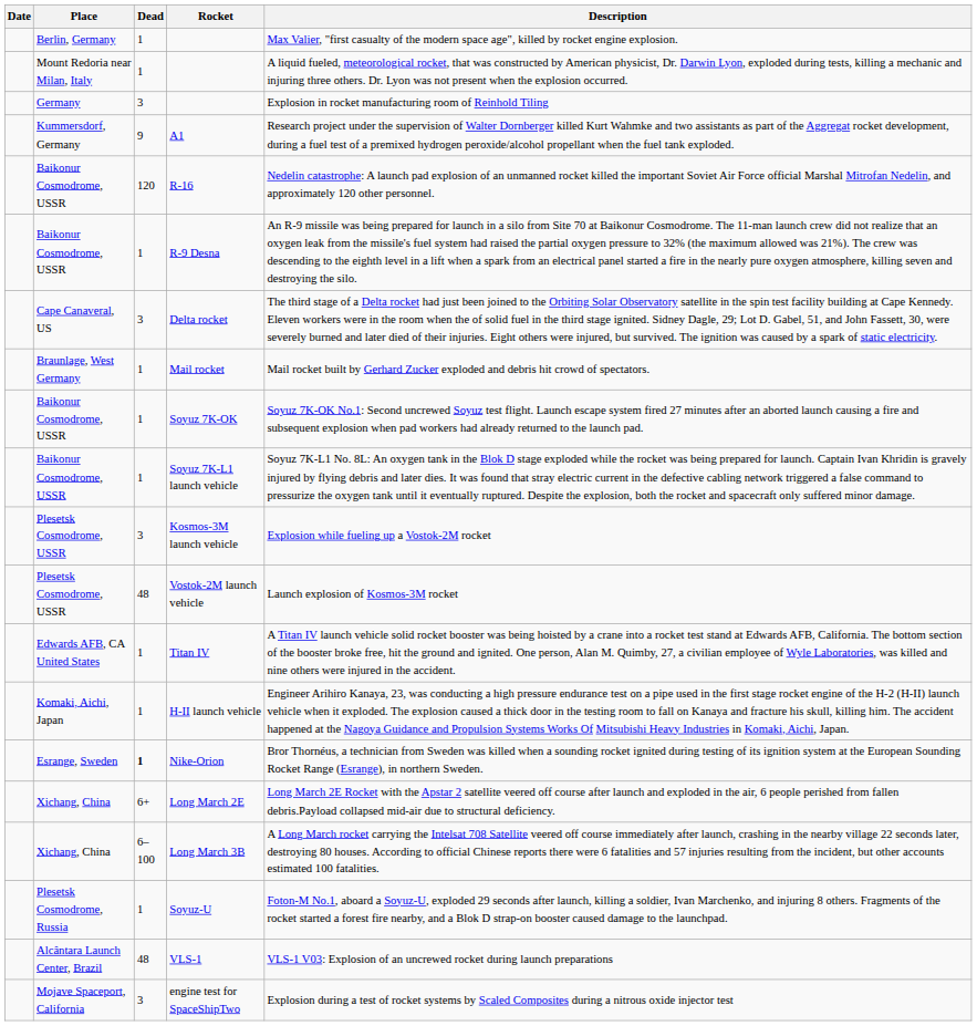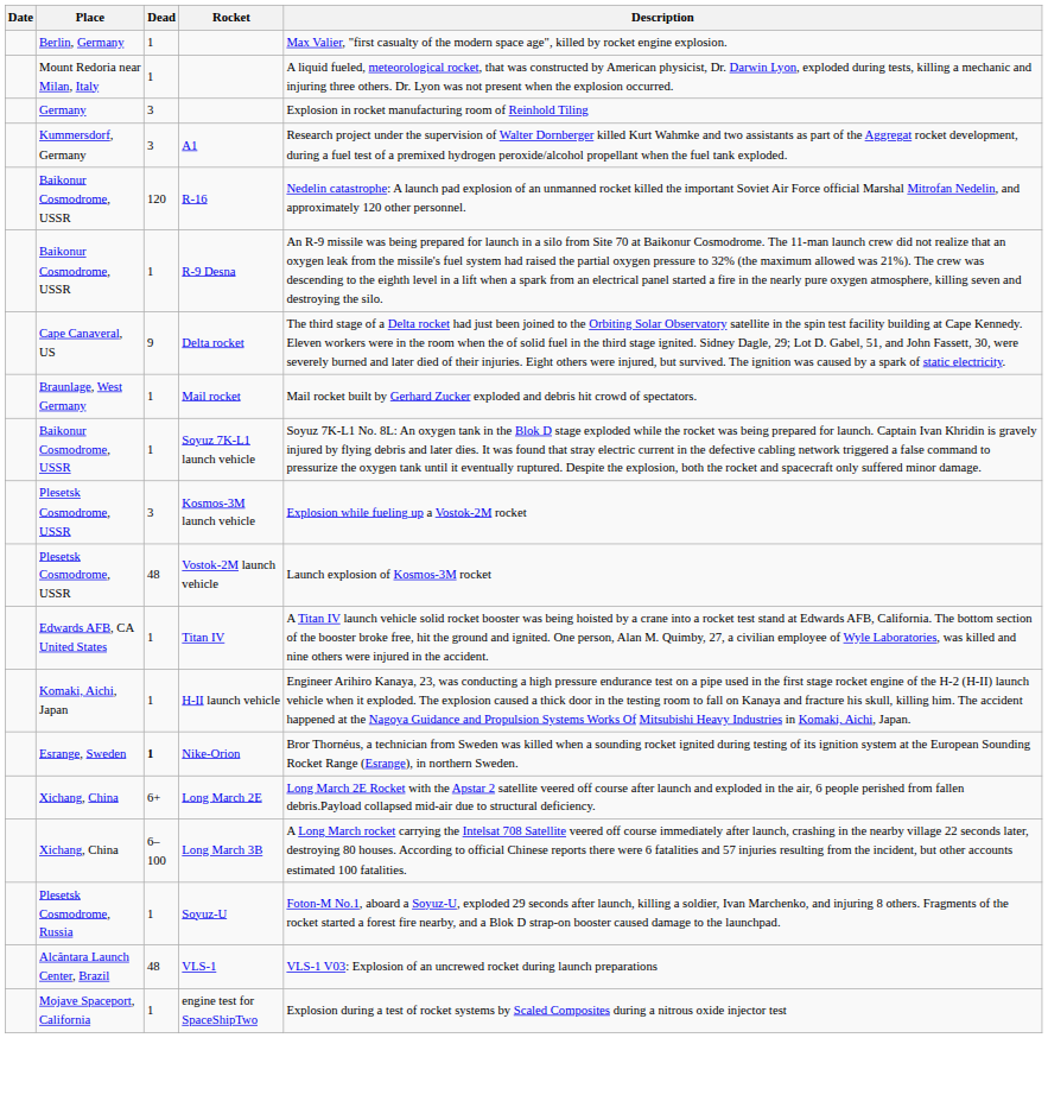A1 | Dead: 9 -> 3
Delta rocket | Dead: 3 -> 9
- row: Baikonur Cosmodrome, USSR | 1 | Soyuz 7K-OK | Soyuz 7K-OK No.1: Second uncrewed Soyuz test flight. Launch escape system fired 27 minutes after an aborted launch causing a fire and subsequent explosion when pad workers had already returned to the launch pad.
engine test for SpaceShipTwo | Dead: 3 -> 1
